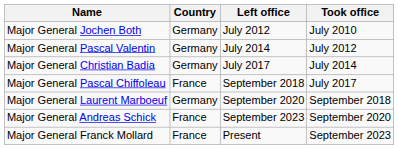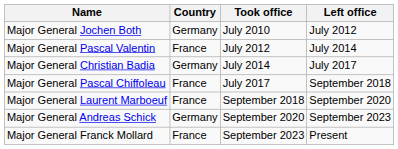columns swapped: Took office <-> Left office
Major General Pascal Valentin | Country: Germany -> France
Major General Laurent Marboeuf | Country: Germany -> France
Major General Andreas Schick | Country: France -> Germany
